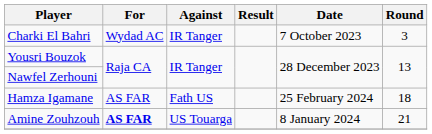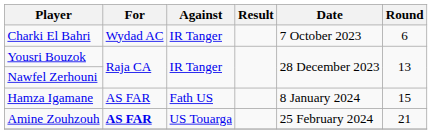Charki El Bahri | Round: 3 -> 6
Hamza Igamane | Date: 25 February 2024 -> 8 January 2024
Hamza Igamane | Round: 18 -> 15
Amine Zouhzouh | Date: 8 January 2024 -> 25 February 2024
